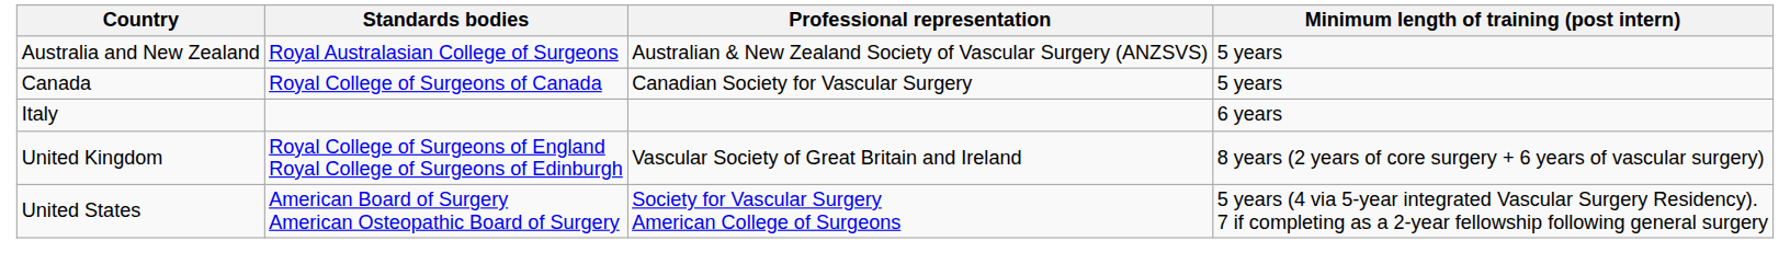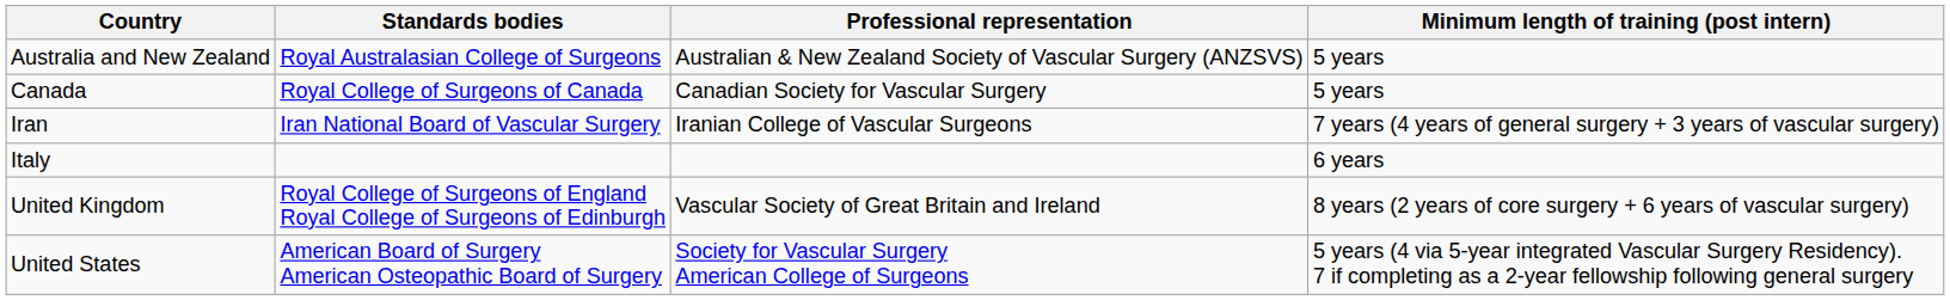+ row: Iran | Iran National Board of Vascular Surgery | Iranian College of Vascular Surgeons | 7 years (4 years of general surgery + 3 years of vascular surgery)
